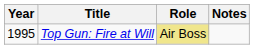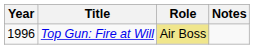Top Gun: Fire at Will | Year: 1995 -> 1996
